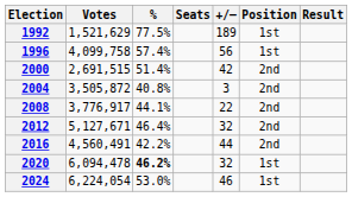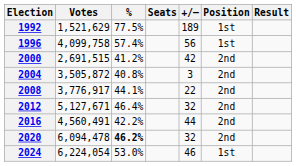2000 | %: 51.4% -> 41.2%
2020 | Position: 1st -> 2nd
